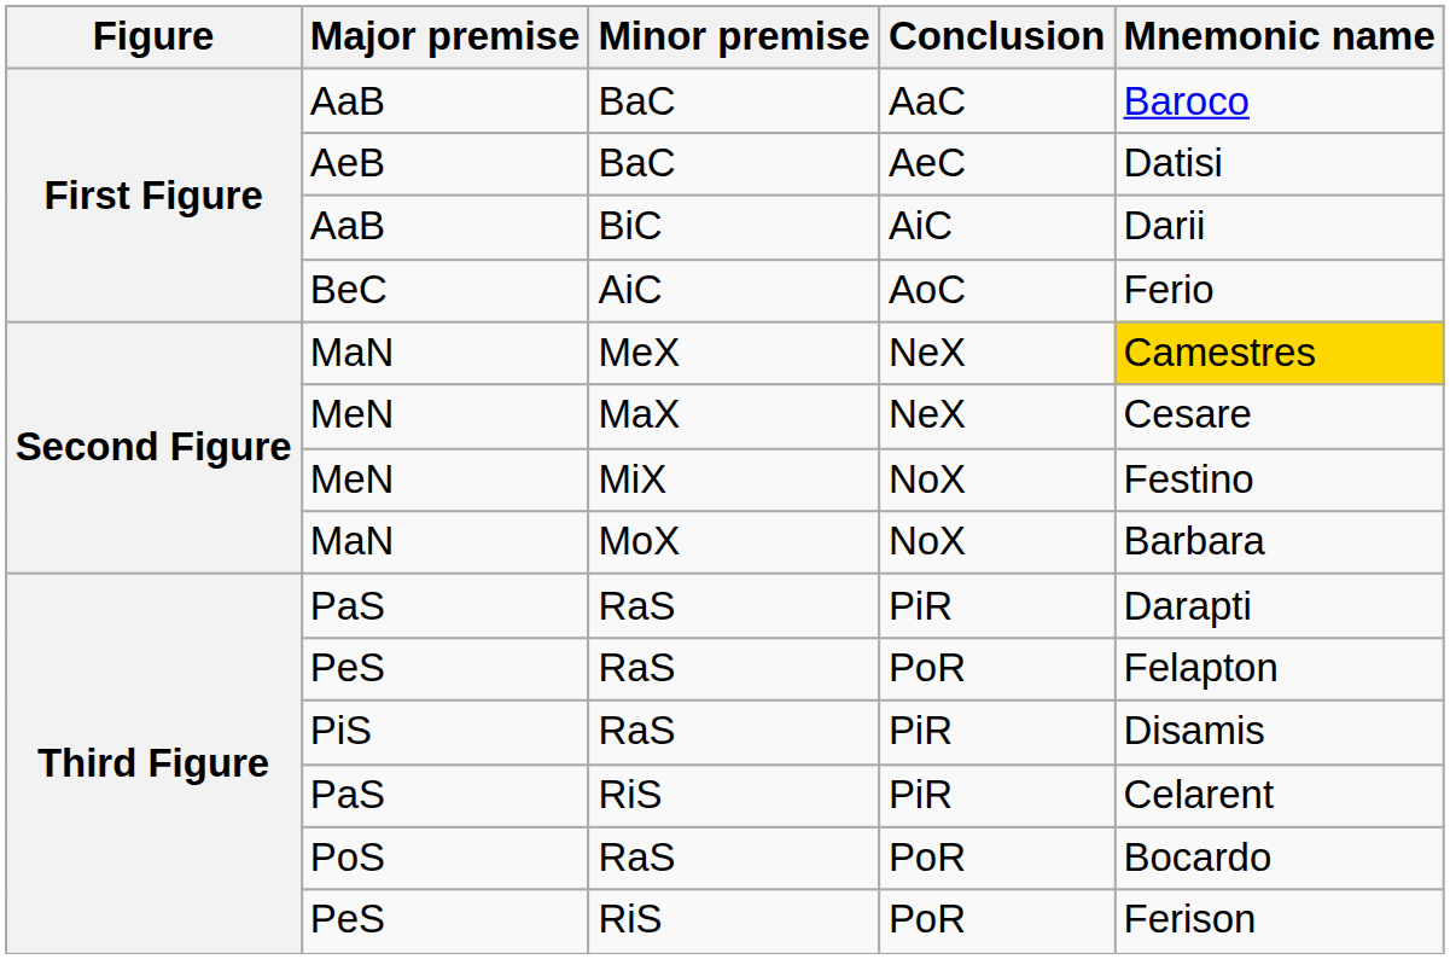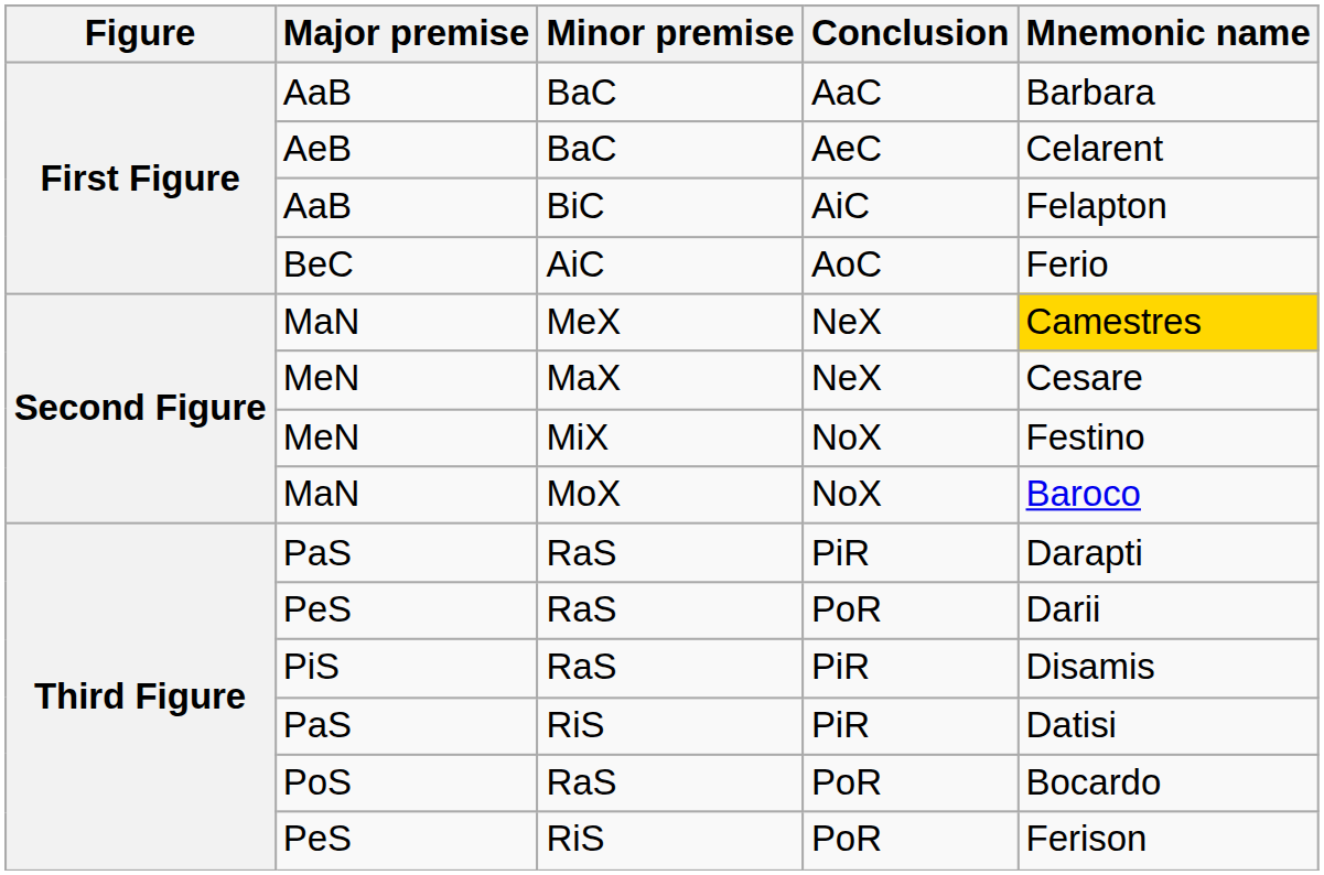AaB / BaC | Mnemonic name: Baroco -> Barbara
AeB | Mnemonic name: Datisi -> Celarent
AaB / BiC | Mnemonic name: Darii -> Felapton
MaN / MoX | Mnemonic name: Barbara -> Baroco
PeS / RaS | Mnemonic name: Felapton -> Darii
PaS / RiS | Mnemonic name: Celarent -> Datisi
